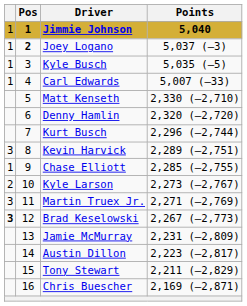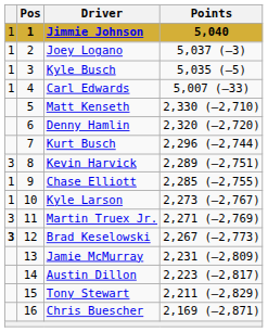Joey Logano | Pos: bold -> normal
Kyle Larson | column 1: 2 -> 1
